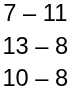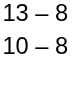- row: 7 – 11
